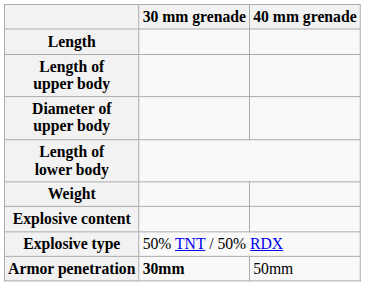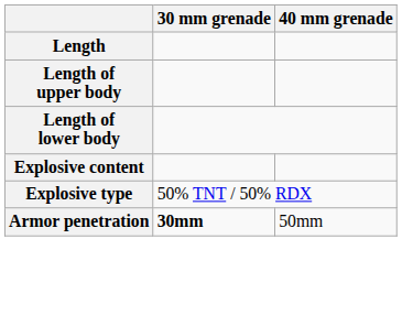- row: Diameter of upper body
- row: Weight
